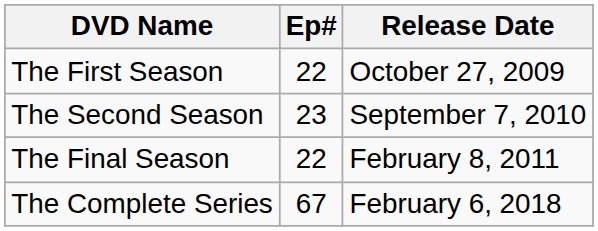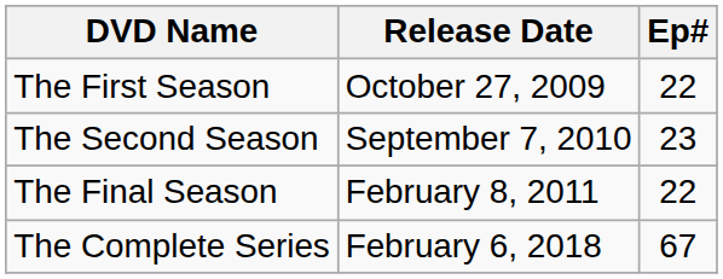columns swapped: Ep# <-> Release Date
